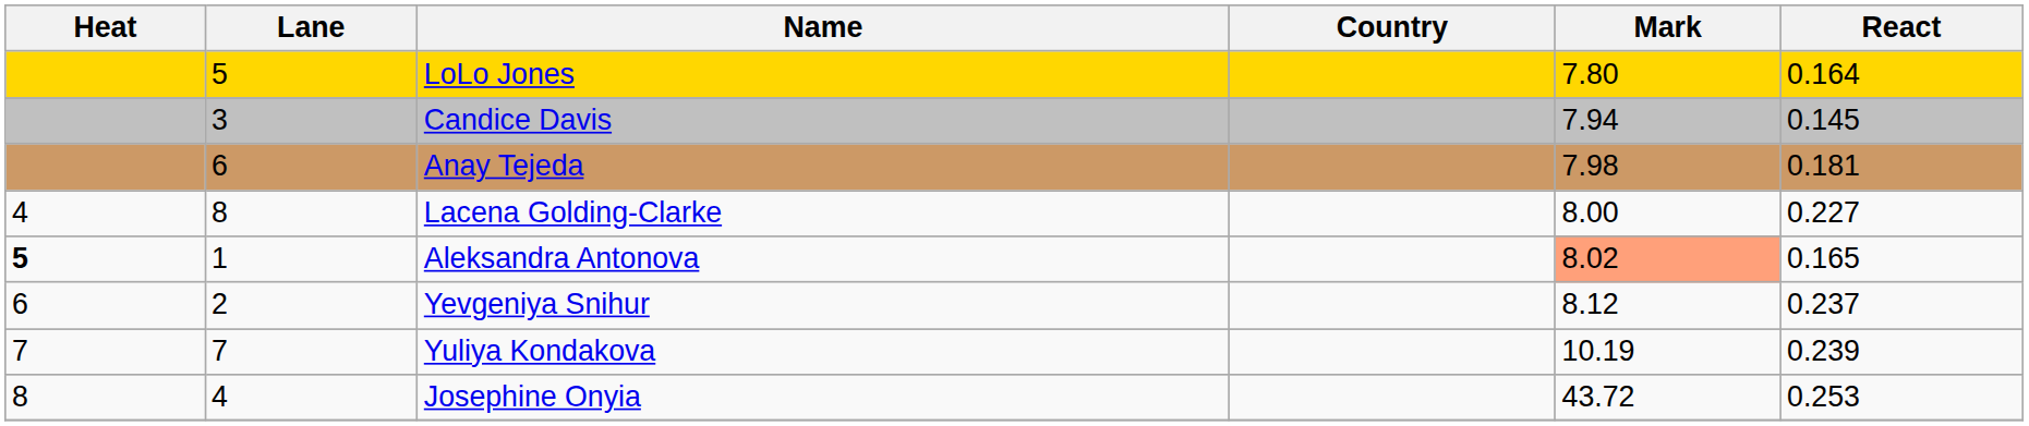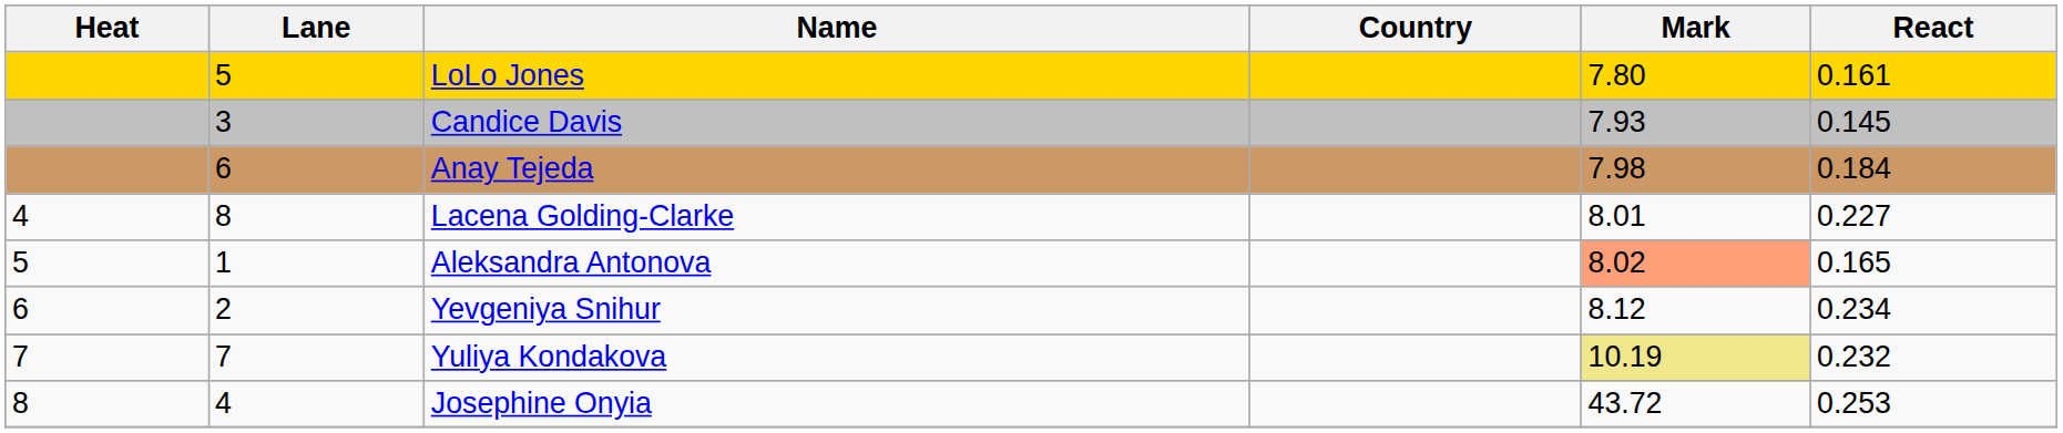LoLo Jones | React: 0.164 -> 0.161
Candice Davis | Mark: 7.94 -> 7.93
Anay Tejeda | React: 0.181 -> 0.184
Lacena Golding-Clarke | Mark: 8.00 -> 8.01
Aleksandra Antonova | Heat: bold -> normal
Yevgeniya Snihur | React: 0.237 -> 0.234
Yuliya Kondakova | Mark: no background -> khaki background
Yuliya Kondakova | React: 0.239 -> 0.232
